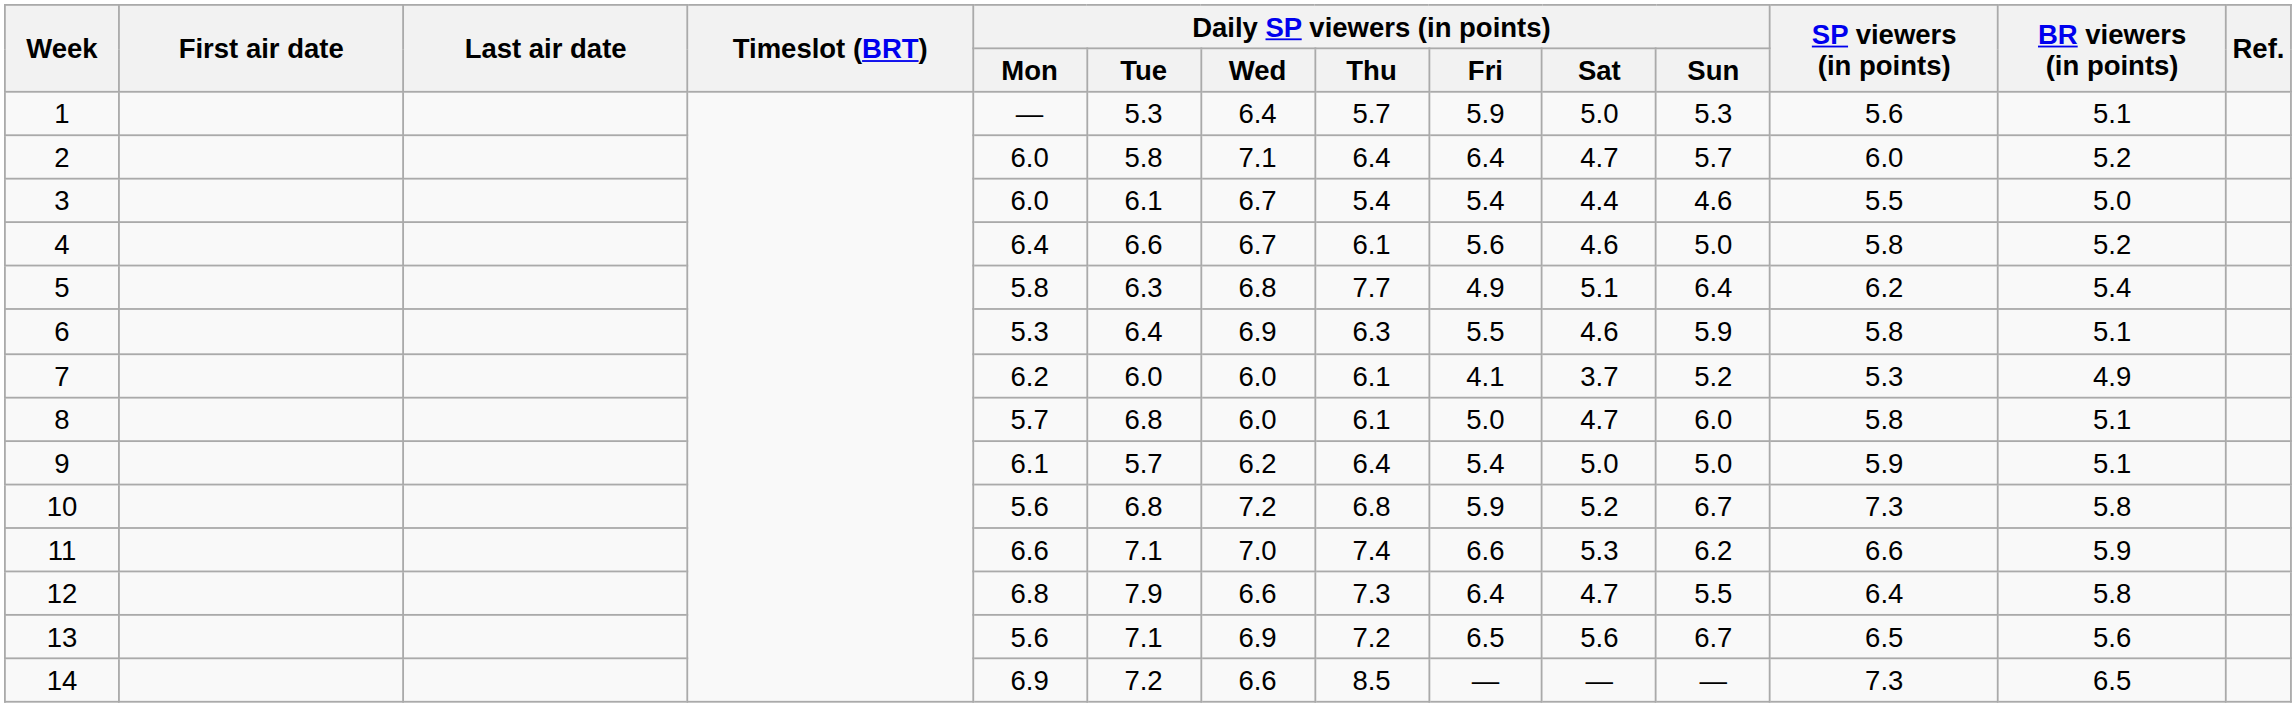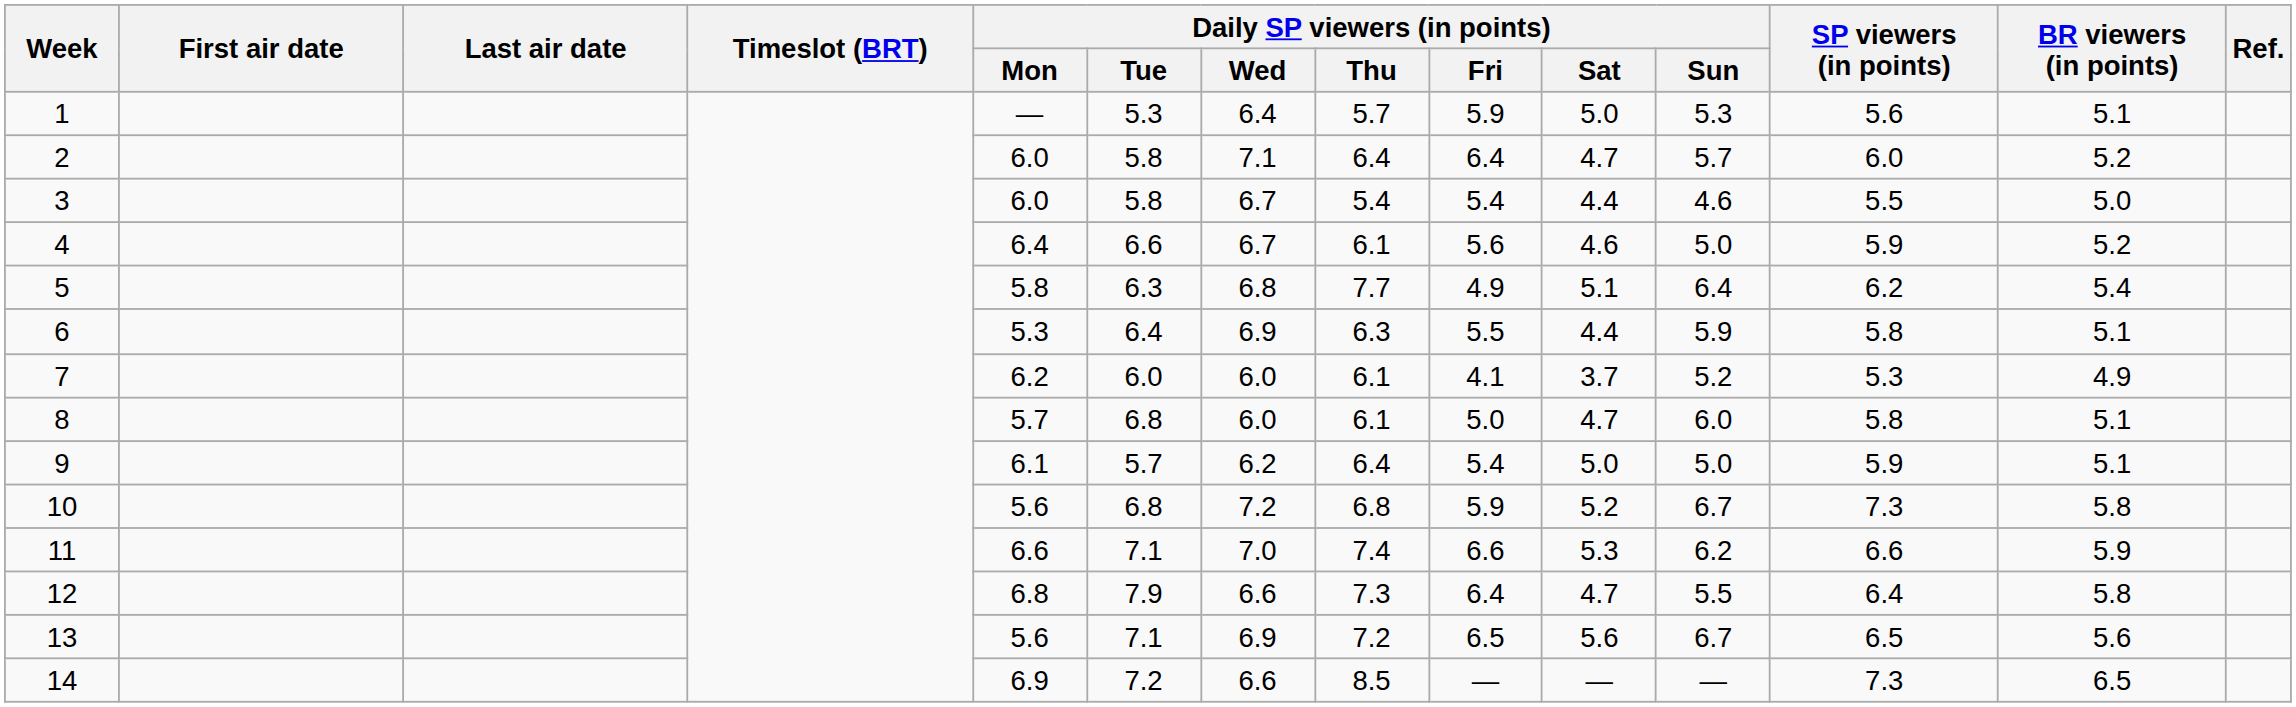3 | Daily SP viewers (in points) / Tue: 6.1 -> 5.8
4 | SP viewers (in points): 5.8 -> 5.9
6 | Daily SP viewers (in points) / Sat: 4.6 -> 4.4
